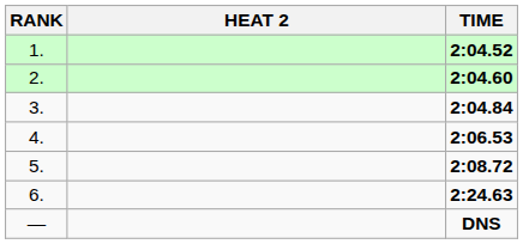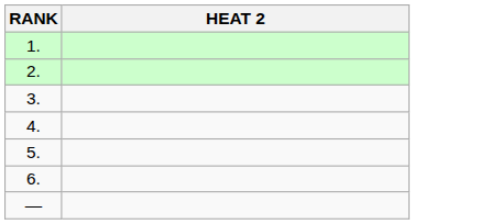- column: TIME | 2:04.52 | 2:04.60 | 2:04.84 | 2:06.53 | 2:08.72 | 2:24.63 | DNS
